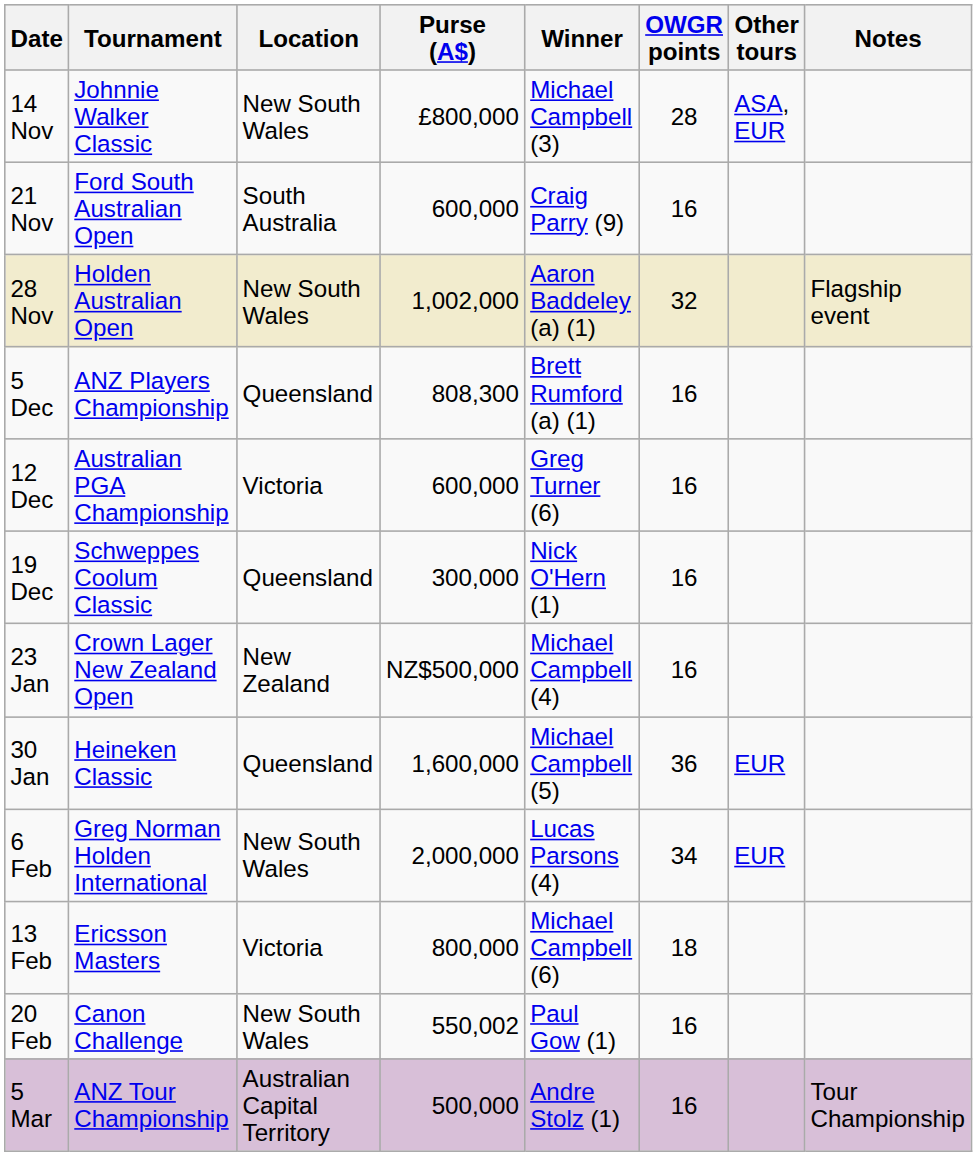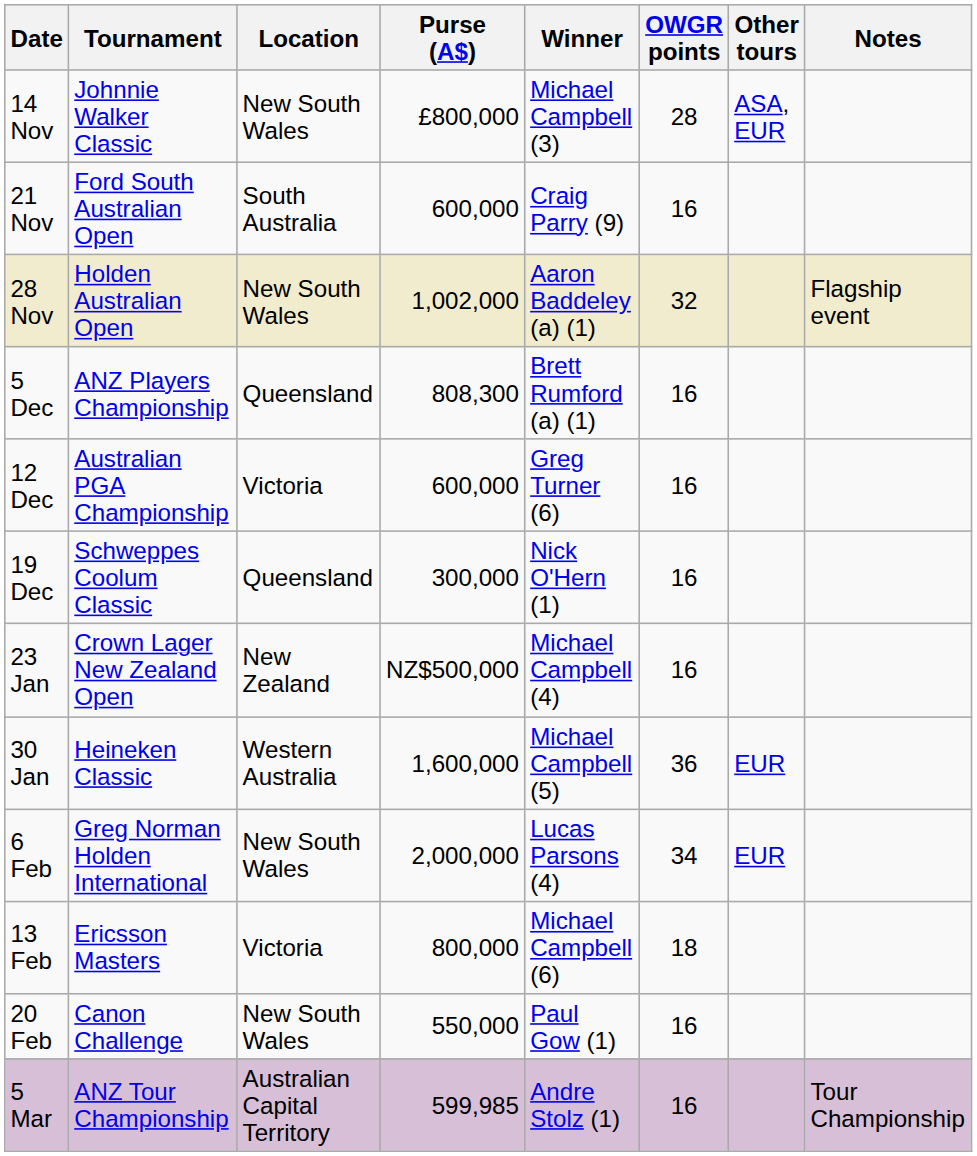30 Jan | Location: Queensland -> Western Australia
20 Feb | Purse (A$): 550,002 -> 550,000
5 Mar | Purse (A$): 500,000 -> 599,985
